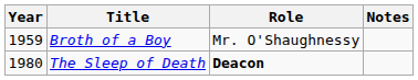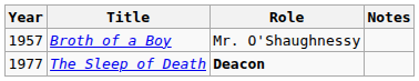Broth of a Boy | Year: 1959 -> 1957
The Sleep of Death | Year: 1980 -> 1977
